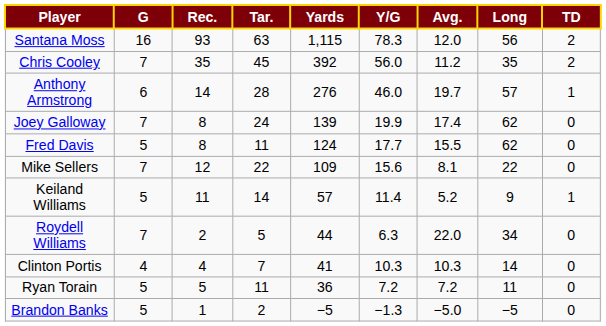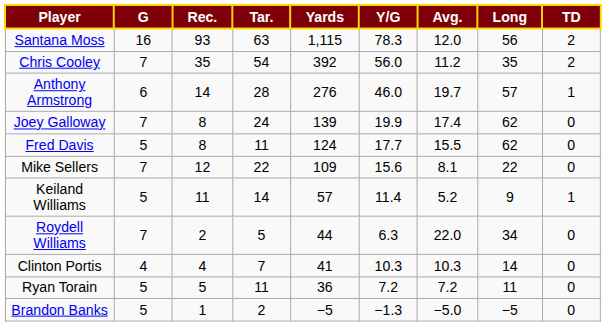Chris Cooley | Tar.: 45 -> 54
